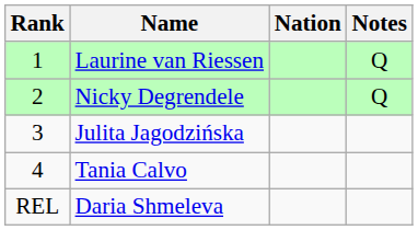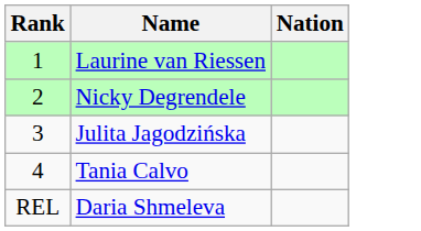- column: Notes | Q | Q
